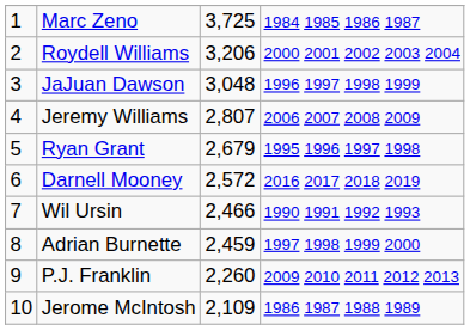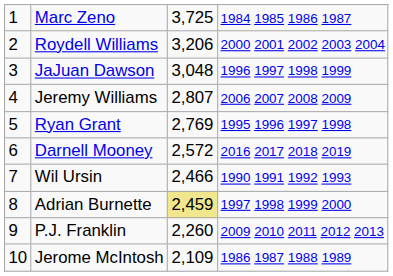Ryan Grant | column 3: 2,679 -> 2,769
Adrian Burnette | column 3: no background -> khaki background
